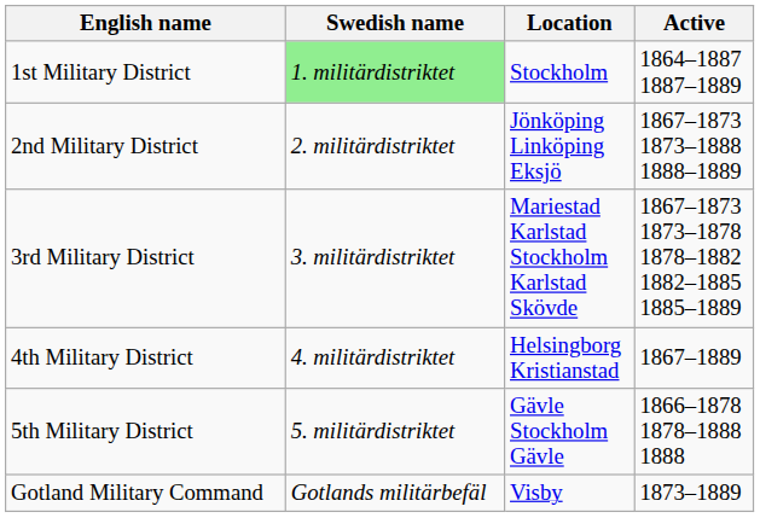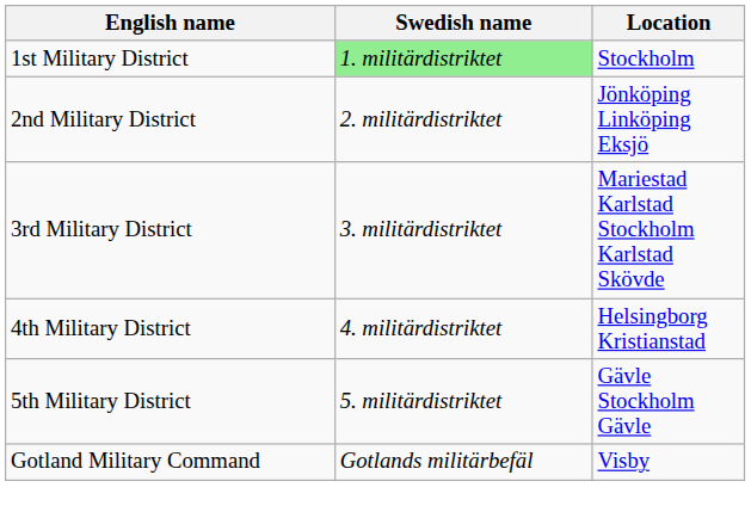- column: Active | 1864–1887 1887–1889 | 1867–1873 1873–1888 1888–1889 | 1867–1873 1873–1878 1878–1882 1882–1885 1885–1889 | 1867–1889 | 1866–1878 1878–1888 1888 | 1873–1889
